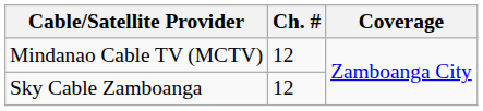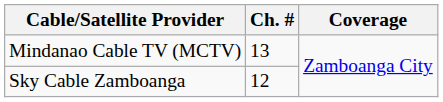Mindanao Cable TV (MCTV) | Ch. #: 12 -> 13
